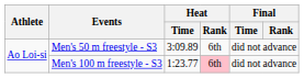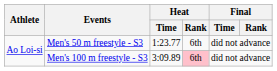Men's 50 m freestyle - S3 | Heat / Time: 3:09.89 -> 1:23.77
Men's 100 m freestyle - S3 | Heat / Time: 1:23.77 -> 3:09.89
